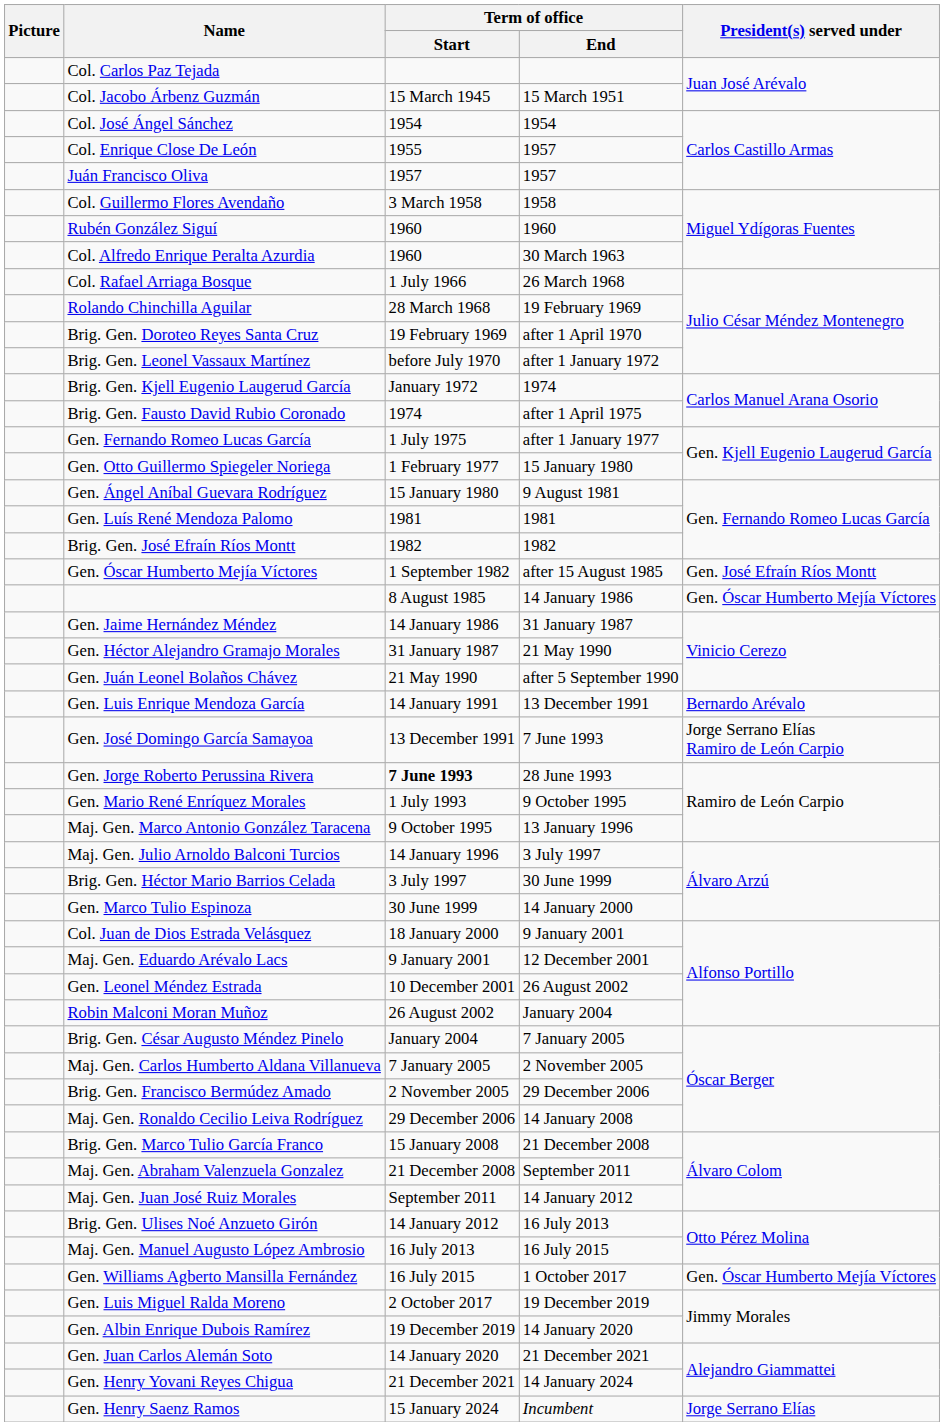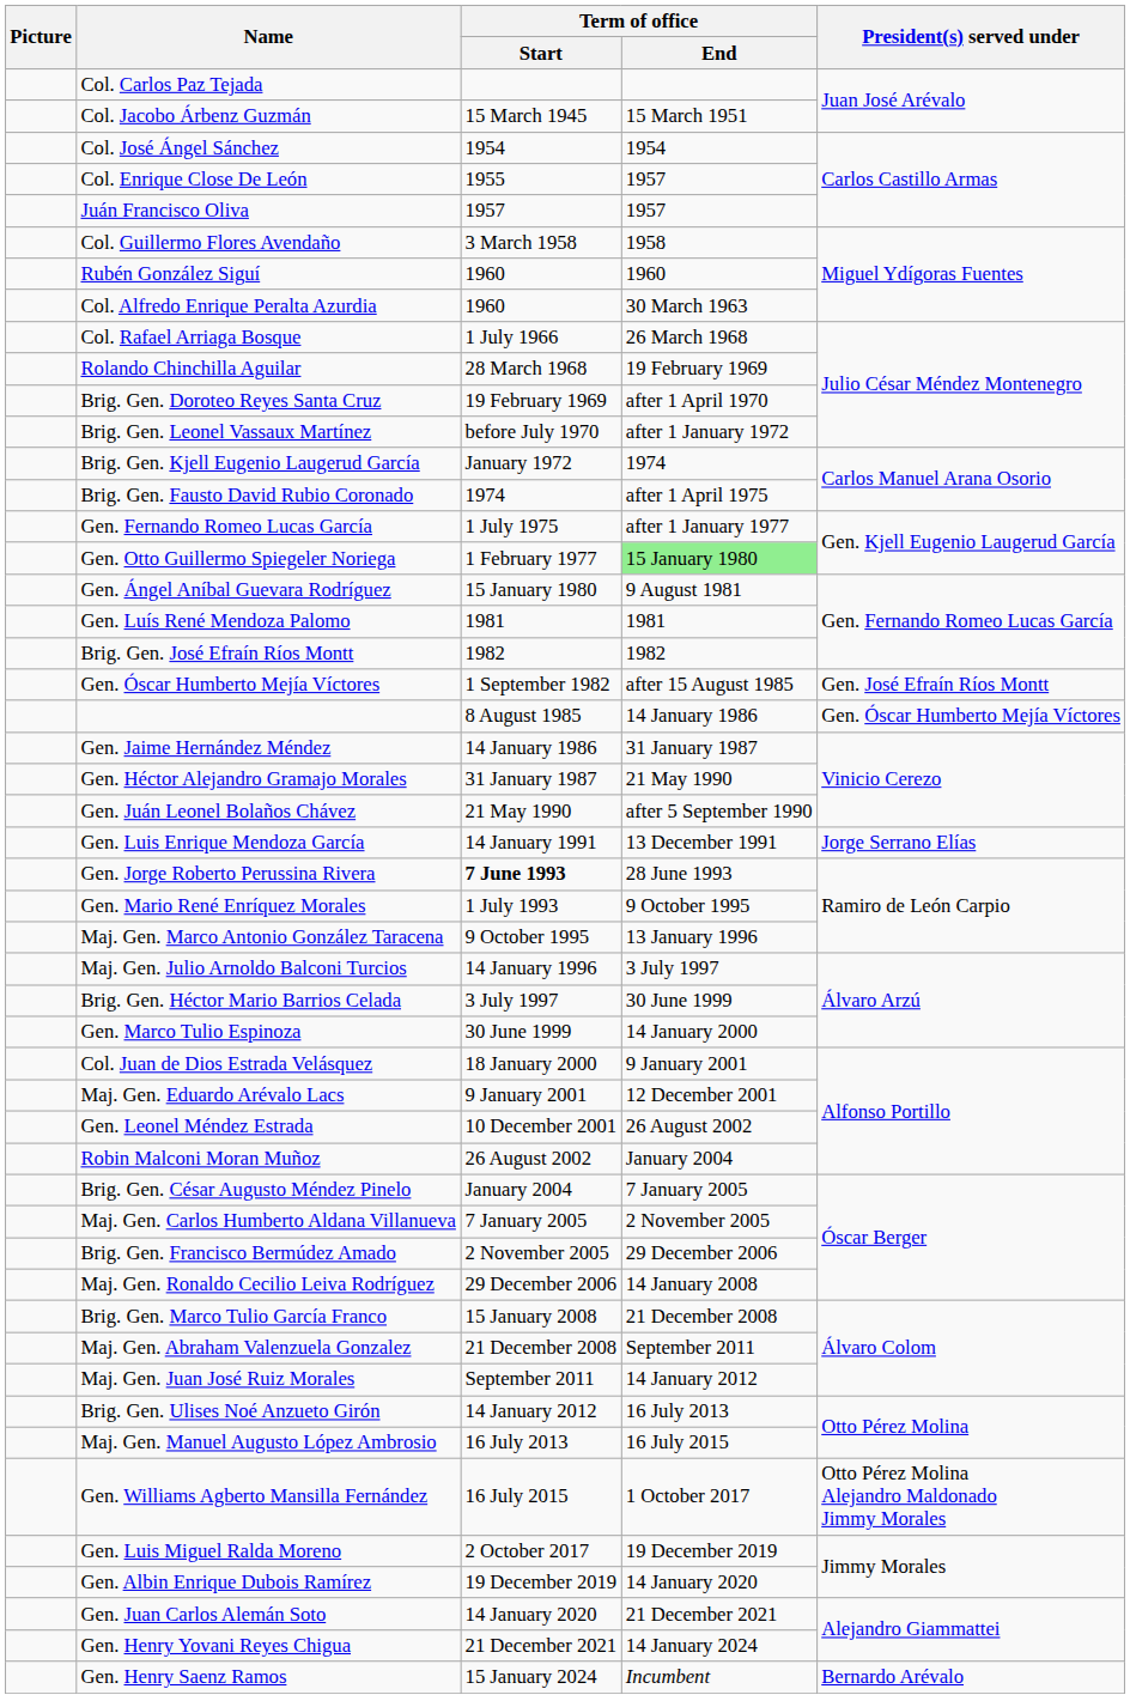Gen. Otto Guillermo Spiegeler Noriega | Term of office / End: no background -> lightgreen background
Gen. Luis Enrique Mendoza García | President(s) served under: Bernardo Arévalo -> Jorge Serrano Elías
- row: Gen. José Domingo García Samayoa | 13 December 1991 | 7 June 1993 | Jorge Serrano Elías Ramiro de León Carpio
Gen. Williams Agberto Mansilla Fernández | President(s) served under: Gen. Óscar Humberto Mejía Víctores -> Otto Pérez Molina Alejandro Maldonado Jimmy Morales
Gen. Henry Saenz Ramos | President(s) served under: Jorge Serrano Elías -> Bernardo Arévalo
